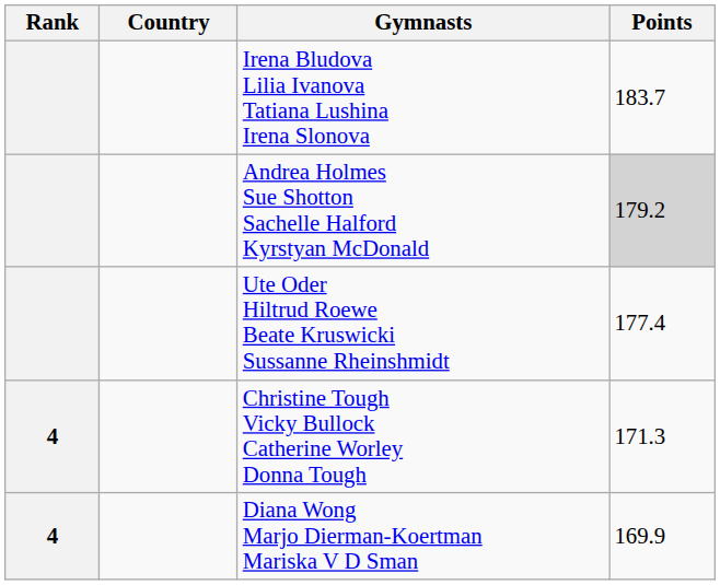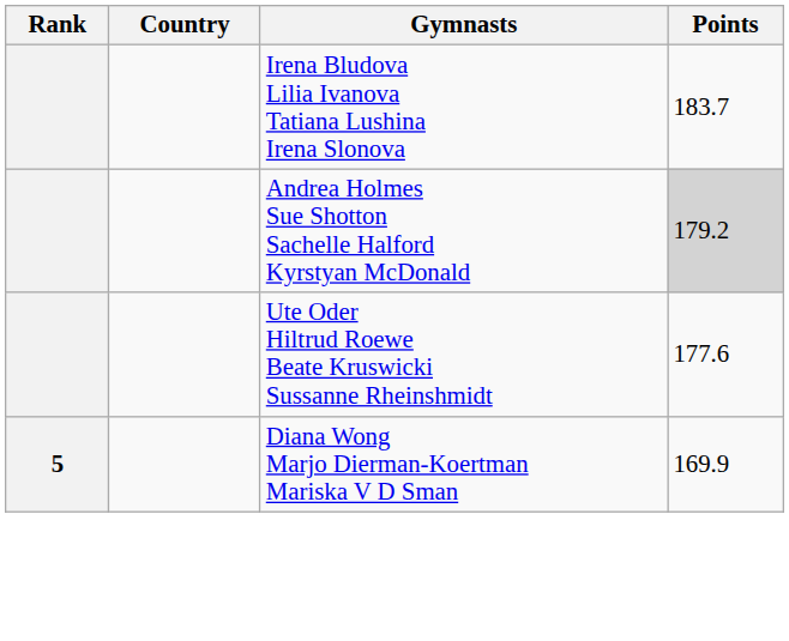Ute Oder Hiltrud Roewe Beate Kruswicki Sussanne Rheinshmidt | Points: 177.4 -> 177.6
- row: 4 | Christine Tough Vicky Bullock Catherine Worley Donna Tough | 171.3
Diana Wong Marjo Dierman-Koertman Mariska V D Sman | Rank: 4 -> 5
